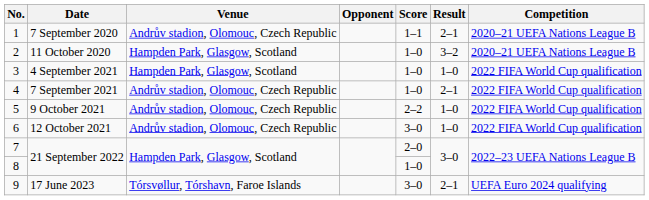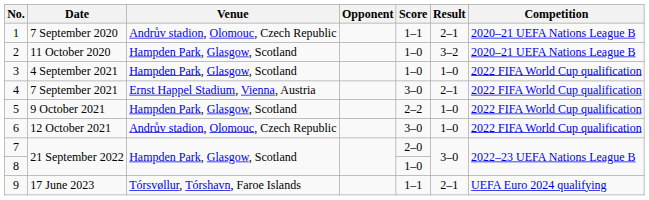4 | Venue: Andrův stadion, Olomouc, Czech Republic -> Ernst Happel Stadium, Vienna, Austria
4 | Score: 1–0 -> 3–0
5 | Venue: Andrův stadion, Olomouc, Czech Republic -> Hampden Park, Glasgow, Scotland
9 | Score: 3–0 -> 1–1
